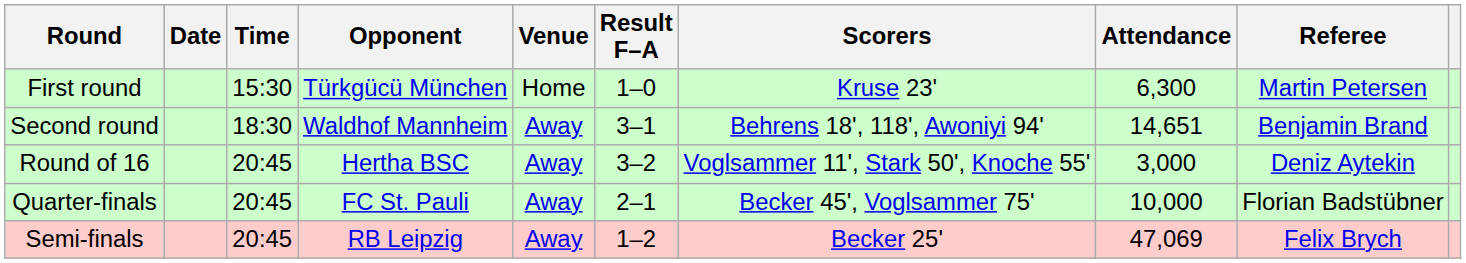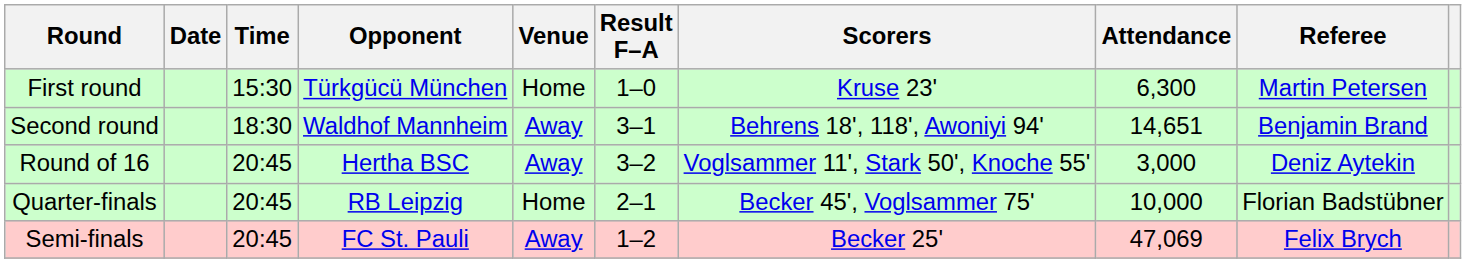Quarter-finals | Opponent: FC St. Pauli -> RB Leipzig
Quarter-finals | Venue: Away -> Home
Semi-finals | Opponent: RB Leipzig -> FC St. Pauli
